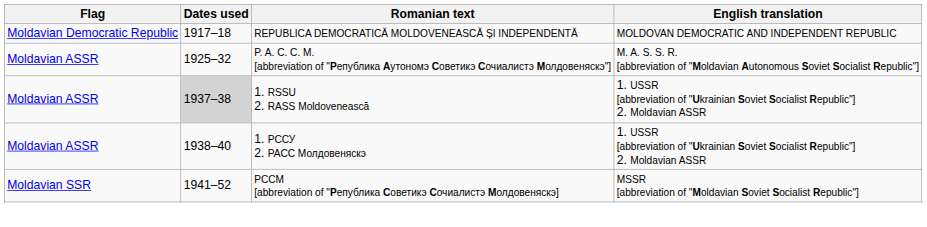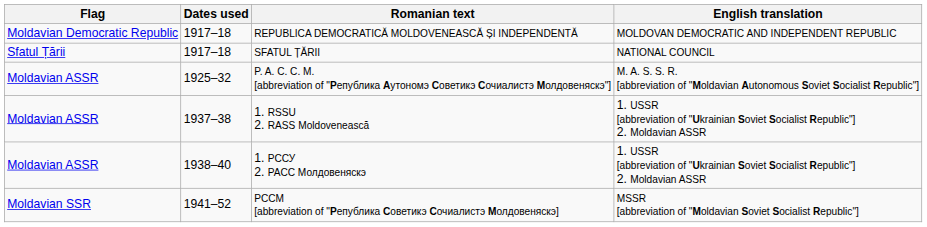+ row: Sfatul Țării | 1917–18 | SFATUL ȚĂRII | NATIONAL COUNCIL
1. RSSU 2. RASS Moldovenească | Dates used: lightgrey background -> no background
